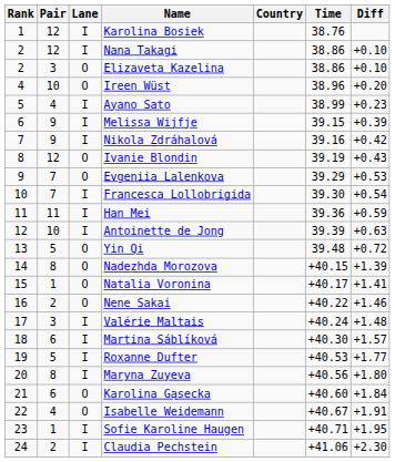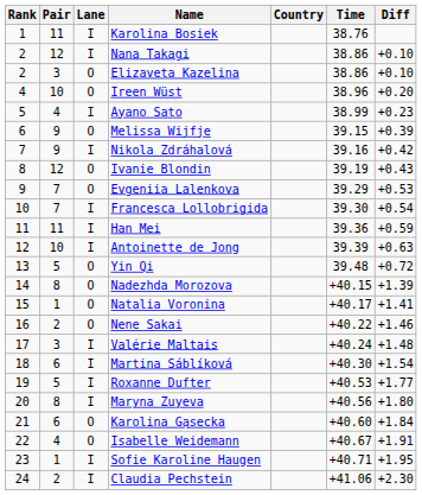Karolina Bosiek | Pair: 12 -> 11
Melissa Wijfje | Lane: I -> O
Martina Sáblíková | Diff: +1.57 -> +1.54
